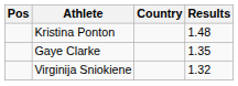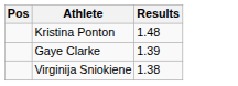- column: Country
Gaye Clarke | Results: 1.35 -> 1.39
Virginija Sniokiene | Results: 1.32 -> 1.38
